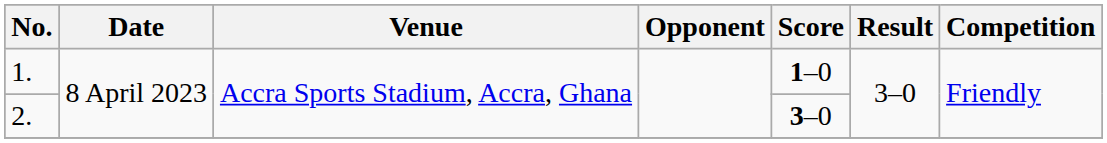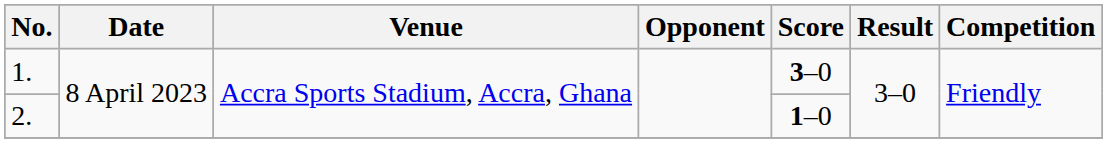1. | Score: 1–0 -> 3–0
2. | Score: 3–0 -> 1–0
